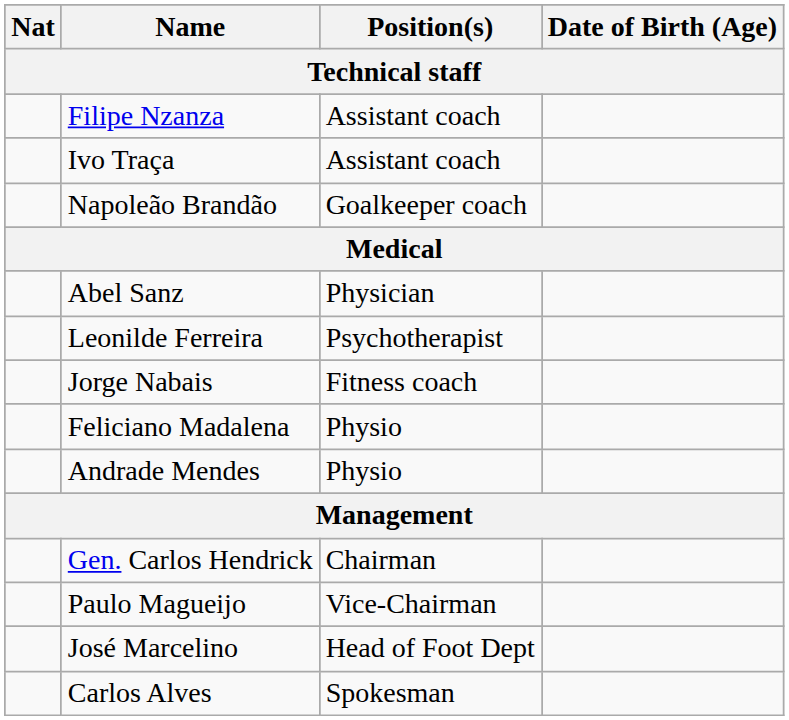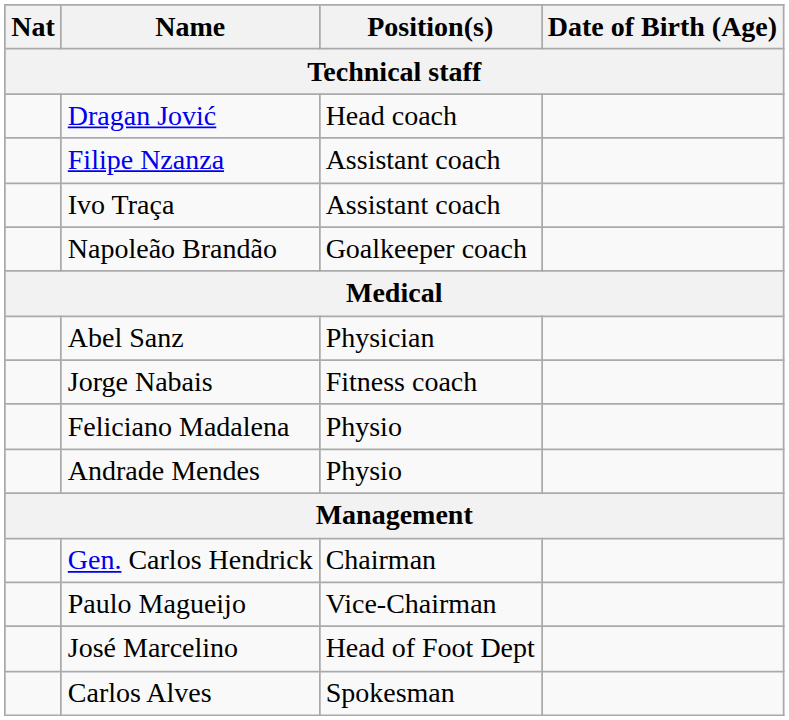+ row: Dragan Jović | Head coach
- row: Leonilde Ferreira | Psychotherapist
